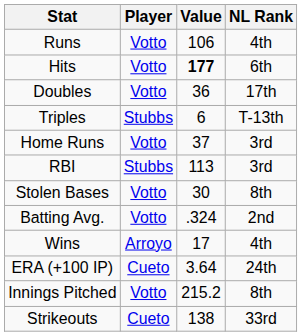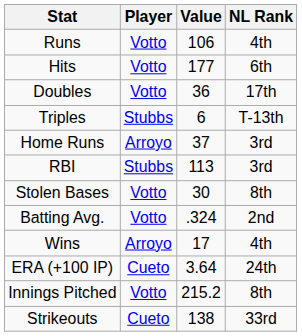Hits | Value: bold -> normal
Home Runs | Player: Votto -> Arroyo
